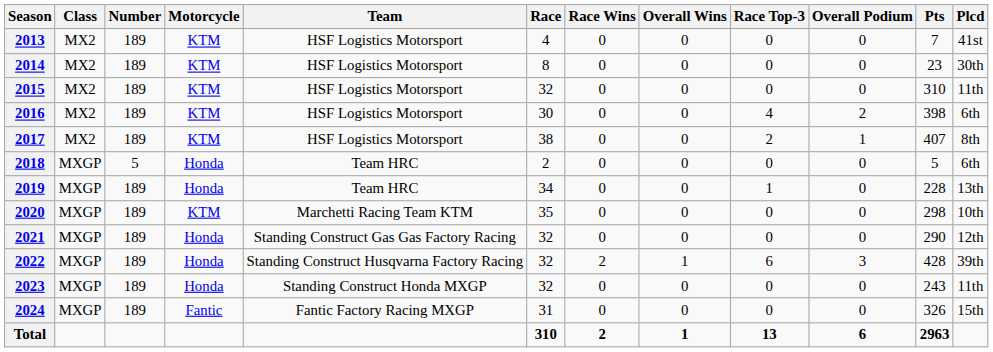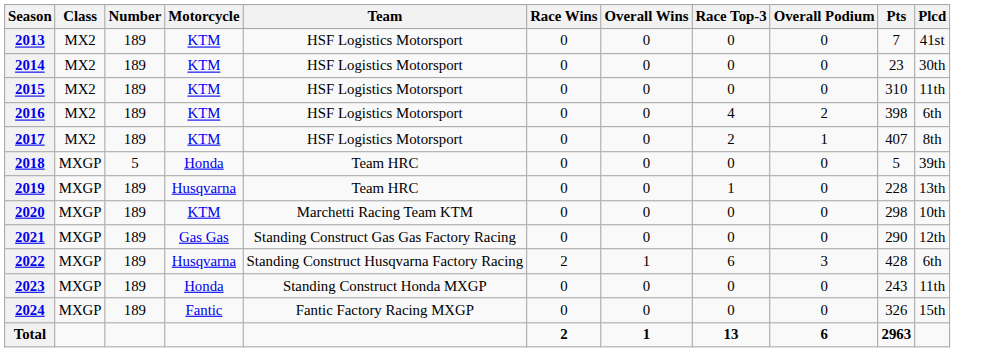- column: Race | 4 | 8 | 32 | 30 | 38 | 2 | 34 | 35 | 32 | 32 | 32 | 31 | 310
2018 | Plcd: 6th -> 39th
2019 | Motorcycle: Honda -> Husqvarna
2021 | Motorcycle: Honda -> Gas Gas
2022 | Motorcycle: Honda -> Husqvarna
2022 | Plcd: 39th -> 6th
